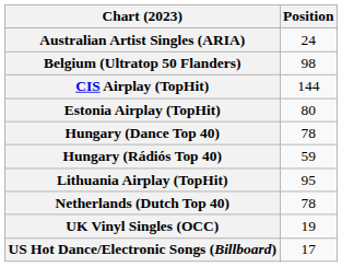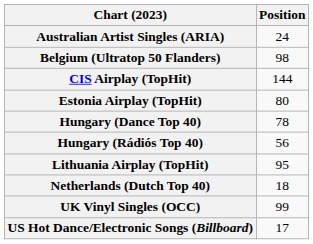Hungary (Rádiós Top 40) | Position: 59 -> 56
Netherlands (Dutch Top 40) | Position: 78 -> 18
UK Vinyl Singles (OCC) | Position: 19 -> 99
